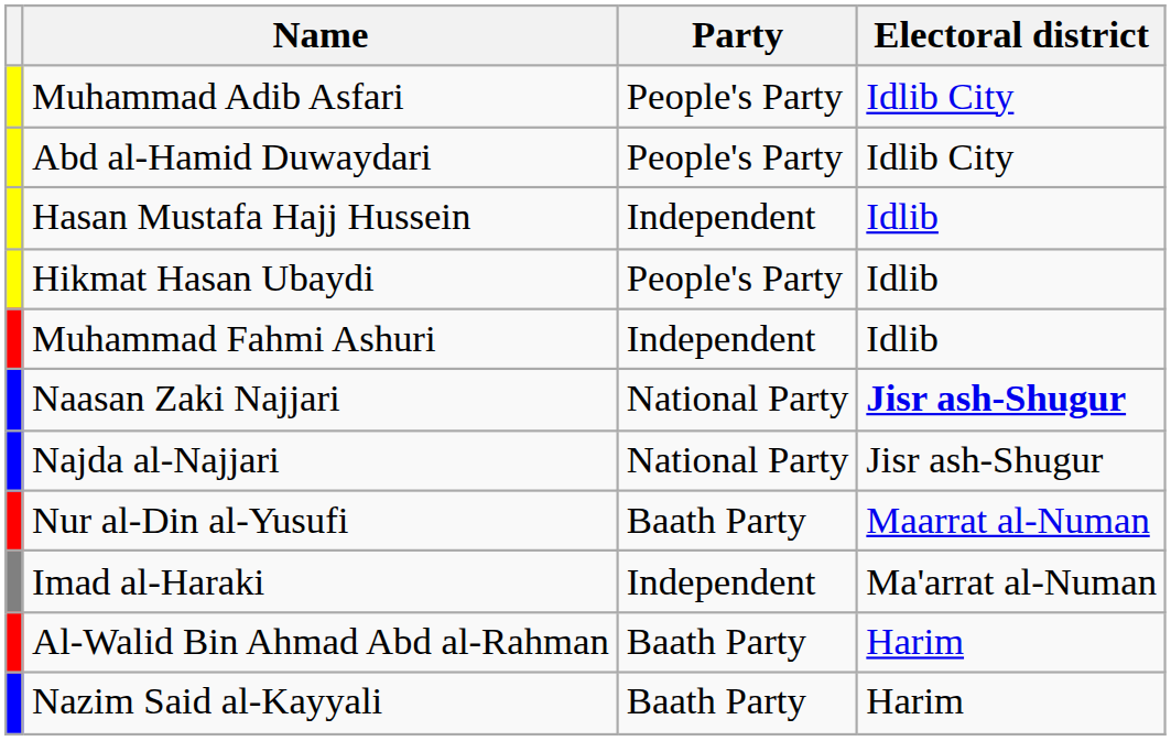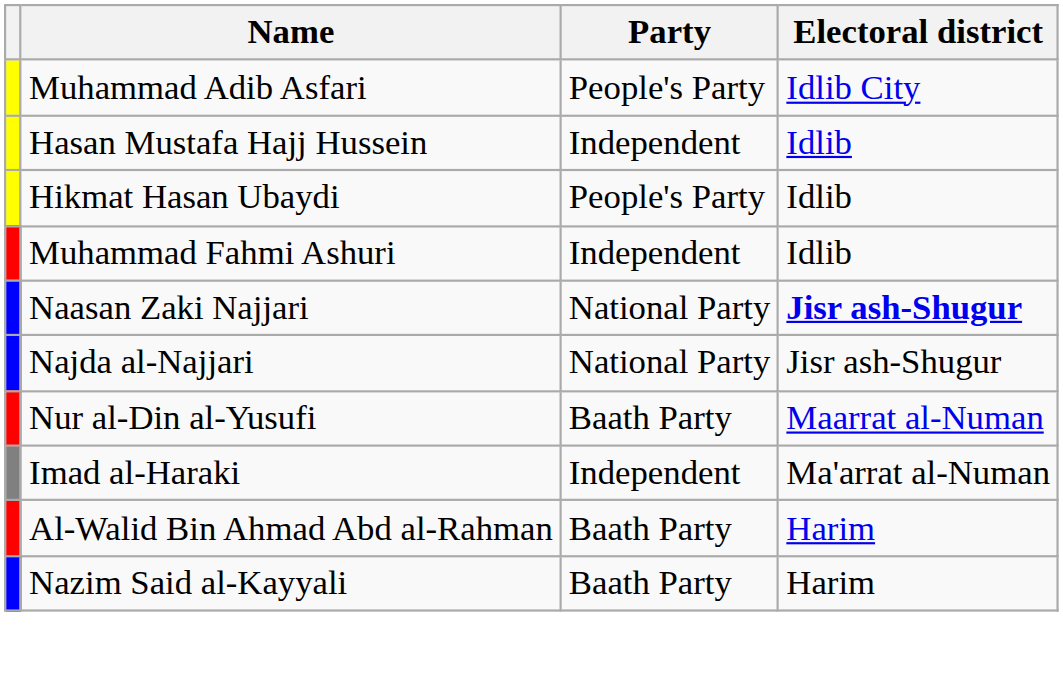- row: Abd al-Hamid Duwaydari | People's Party | Idlib City
